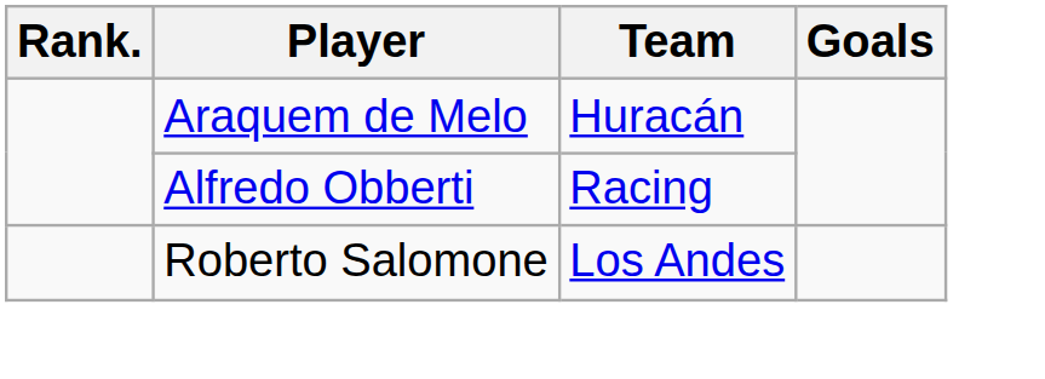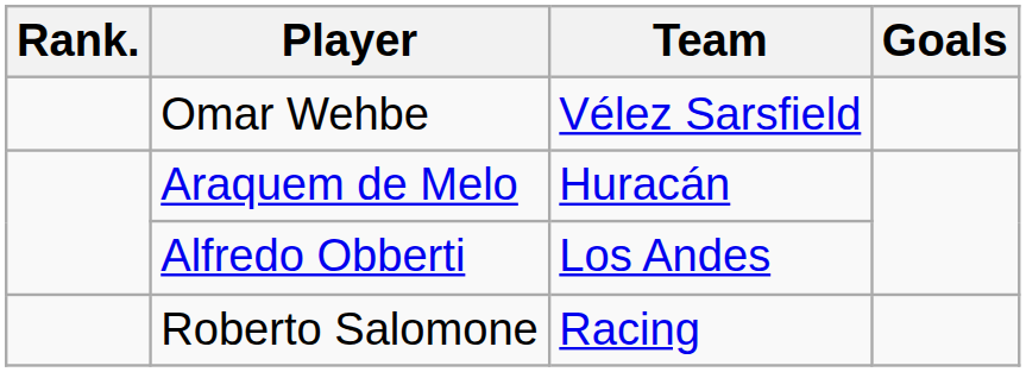+ row: Omar Wehbe | Vélez Sarsfield
Alfredo Obberti | Team: Racing -> Los Andes
Roberto Salomone | Team: Los Andes -> Racing
